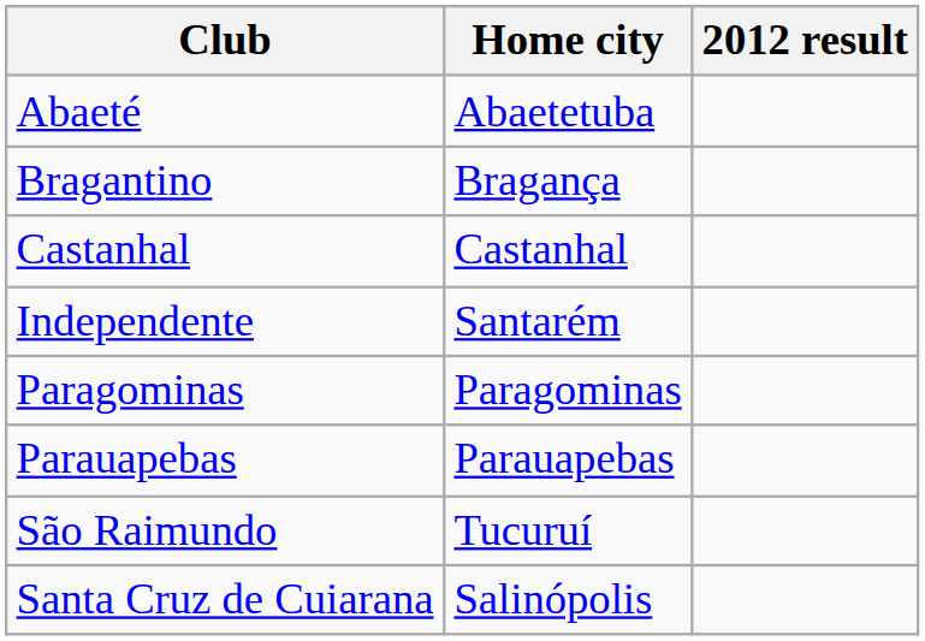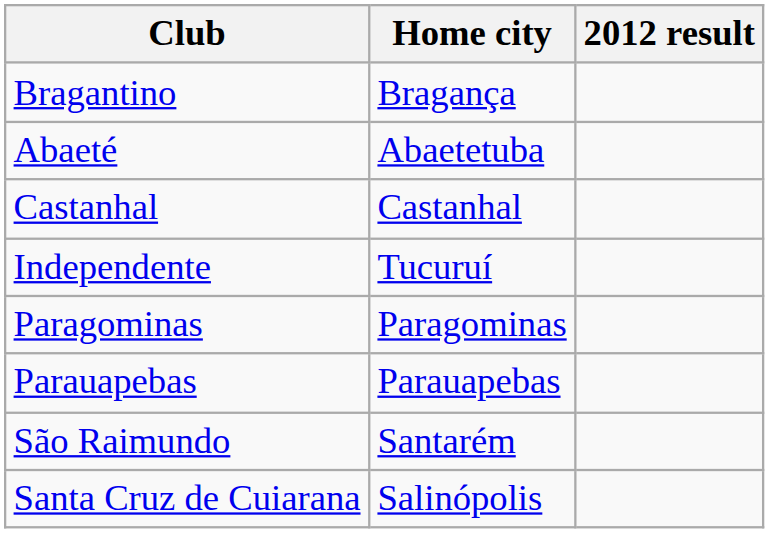rows swapped: Abaeté <-> Bragantino
Independente | Home city: Santarém -> Tucuruí
São Raimundo | Home city: Tucuruí -> Santarém
